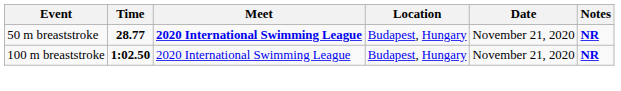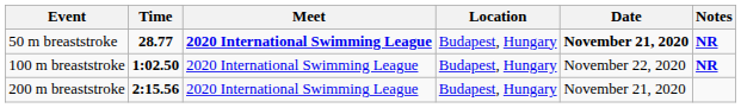50 m breaststroke | Date: normal -> bold
100 m breaststroke | Date: November 21, 2020 -> November 22, 2020
+ row: 200 m breaststroke | 2:15.56 | 2020 International Swimming League | Budapest, Hungary | November 21, 2020
